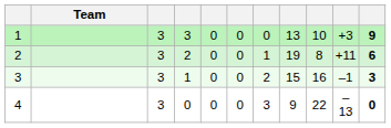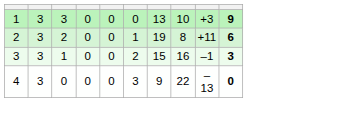- column: Team
